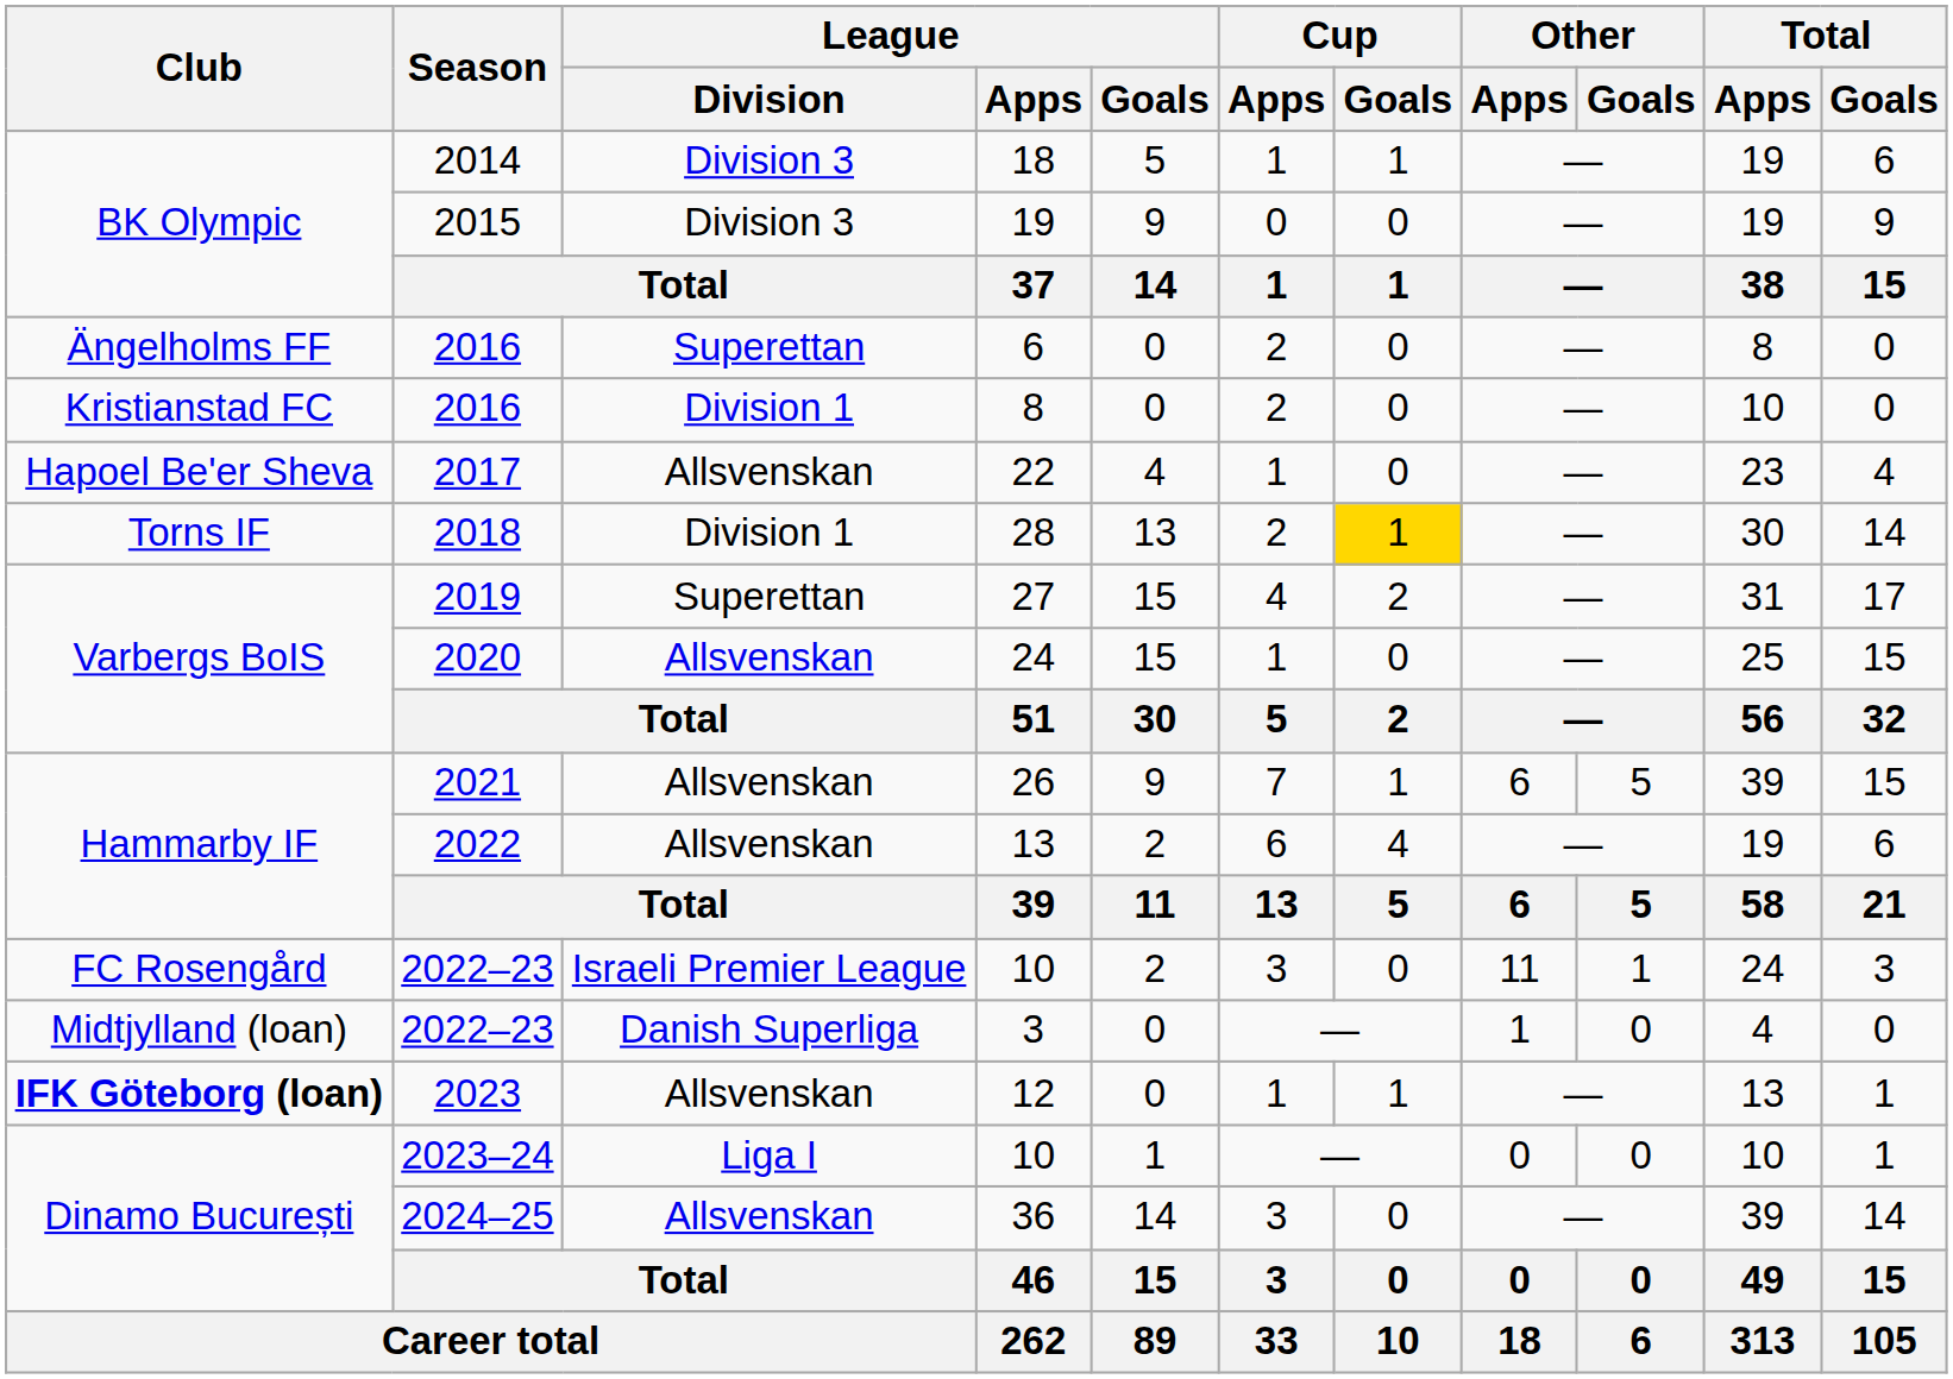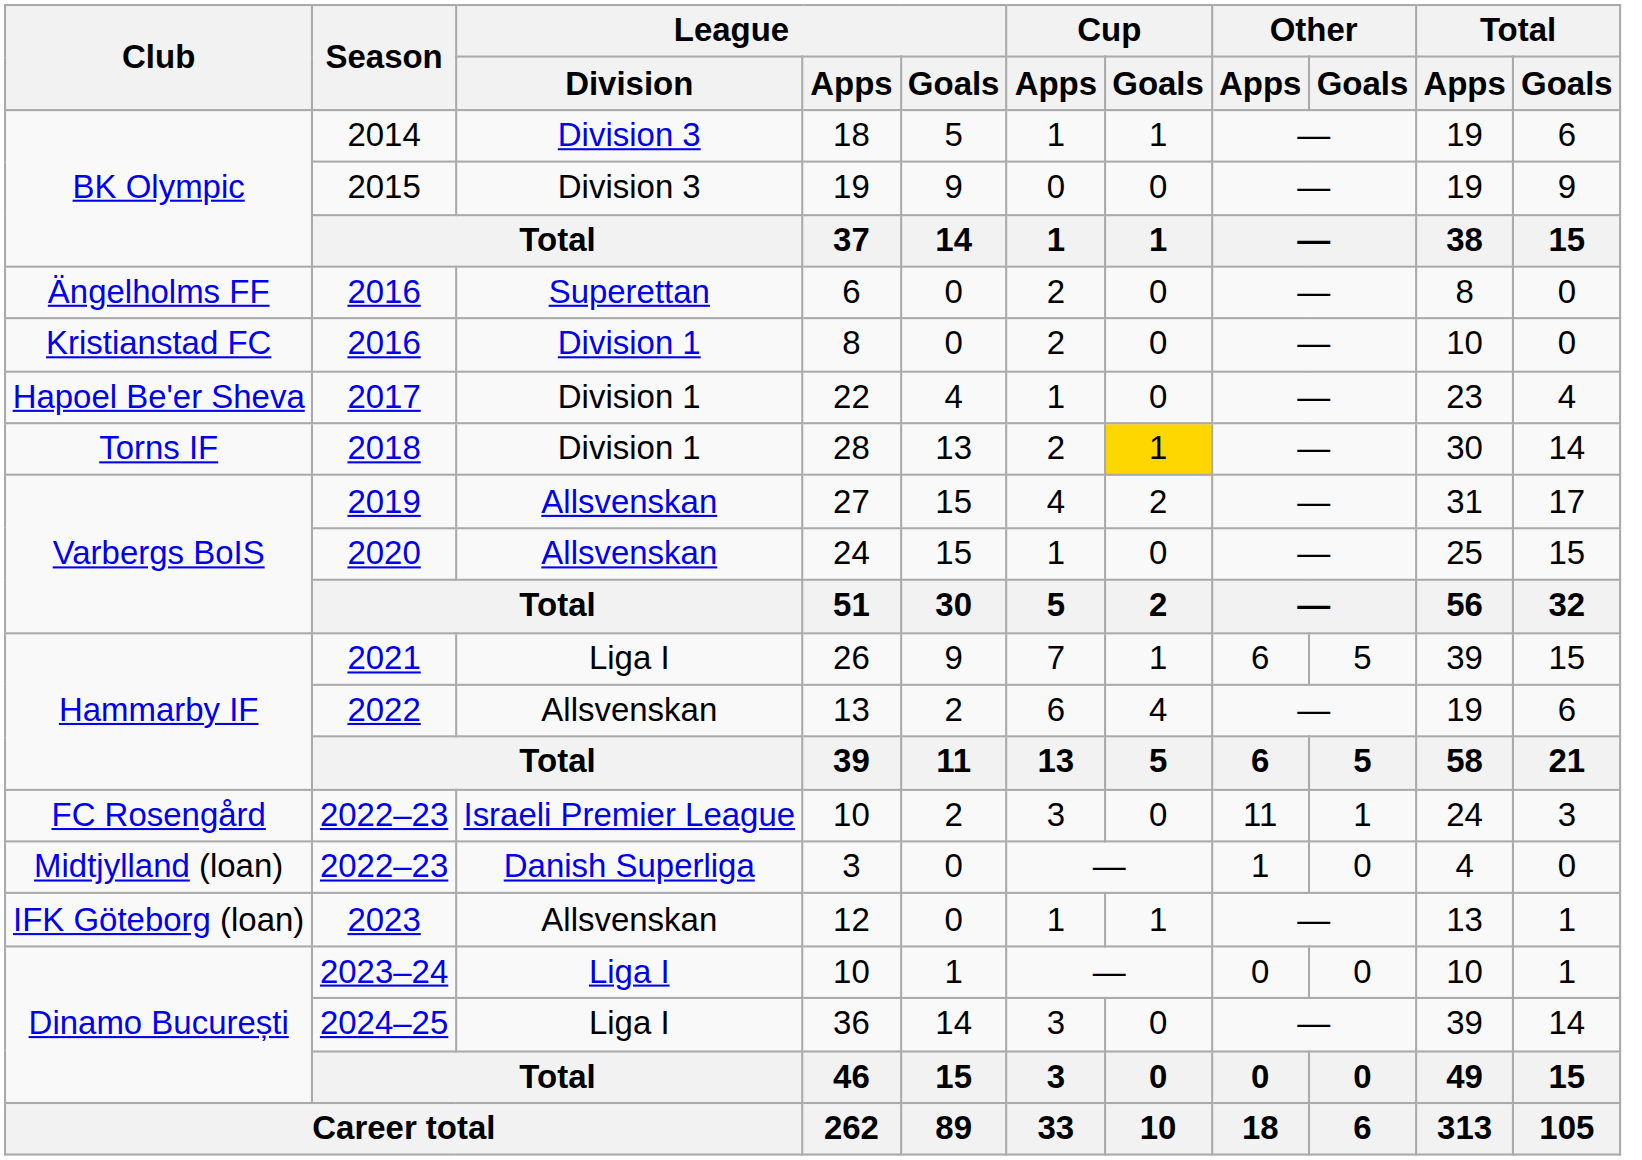22 | League / Division: Allsvenskan -> Division 1
27 | League / Division: Superettan -> Allsvenskan
26 | League / Division: Allsvenskan -> Liga I
12 | Club: bold -> normal
36 | League / Division: Allsvenskan -> Liga I
